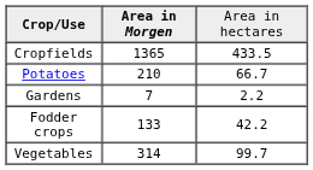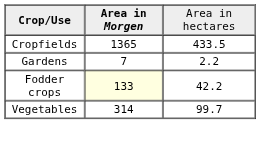- row: Potatoes | 210 | 66.7
Fodder crops | column 2: no background -> lightyellow background
